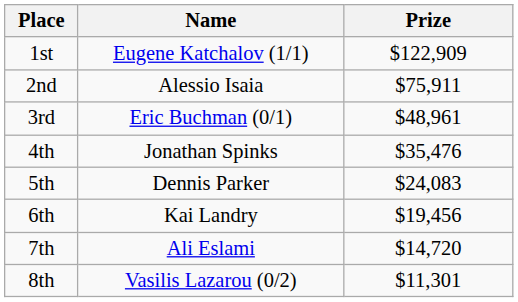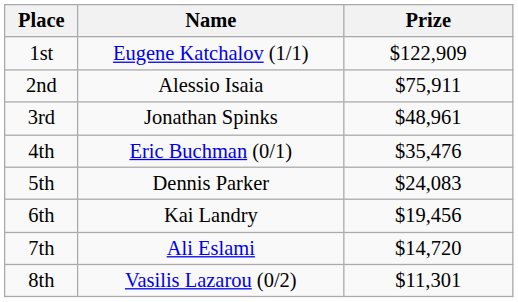3rd | Name: Eric Buchman (0/1) -> Jonathan Spinks
4th | Name: Jonathan Spinks -> Eric Buchman (0/1)
